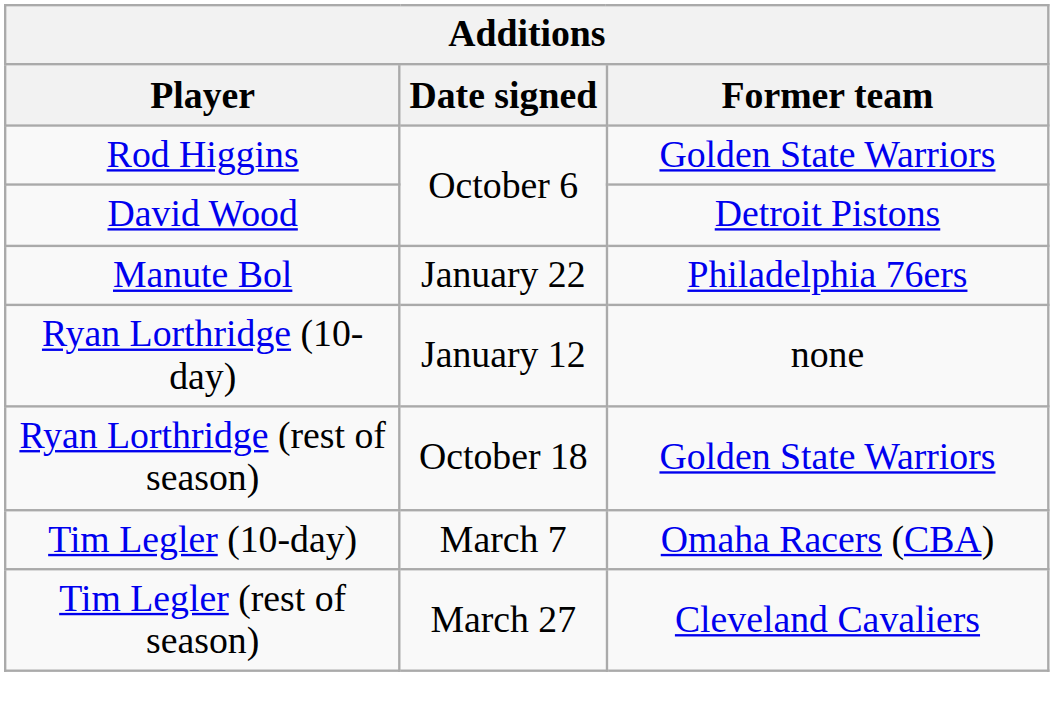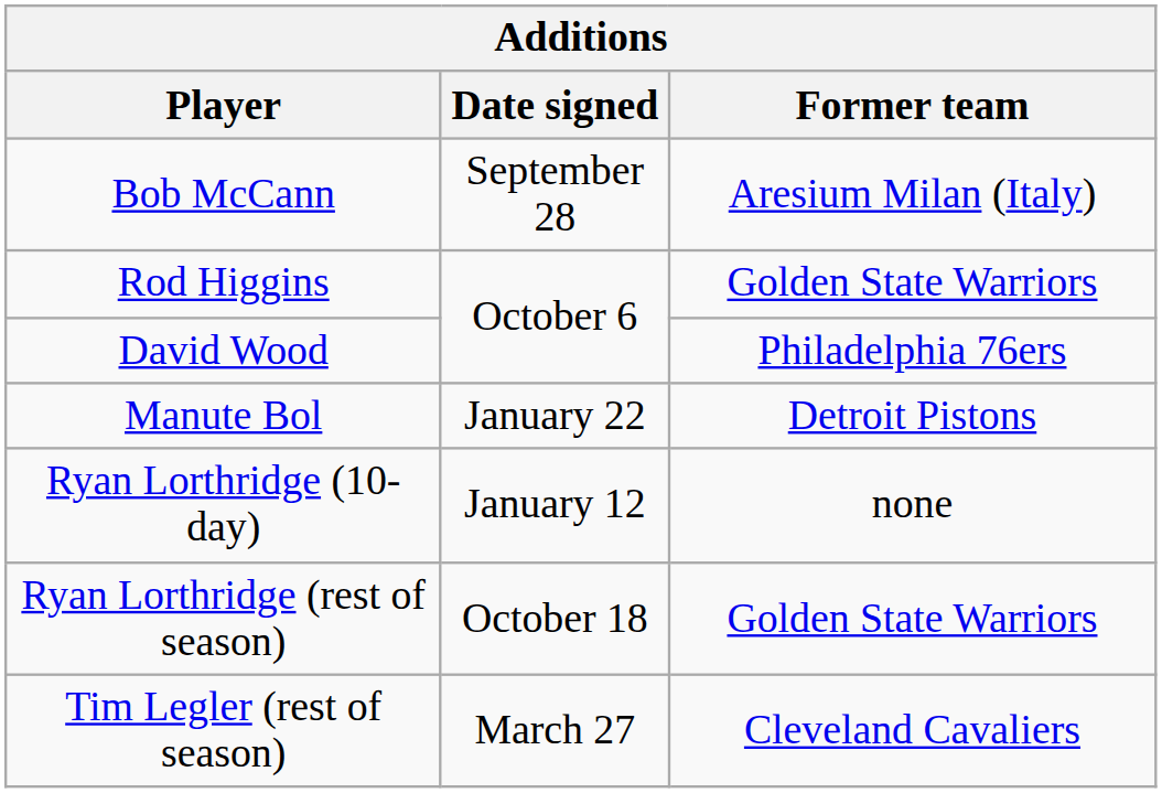+ row: Bob McCann | September 28 | Aresium Milan (Italy)
David Wood | Former team: Detroit Pistons -> Philadelphia 76ers
Manute Bol | Former team: Philadelphia 76ers -> Detroit Pistons
- row: Tim Legler (10-day) | March 7 | Omaha Racers (CBA)
